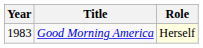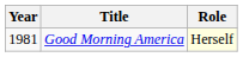Good Morning America | Year: 1983 -> 1981
